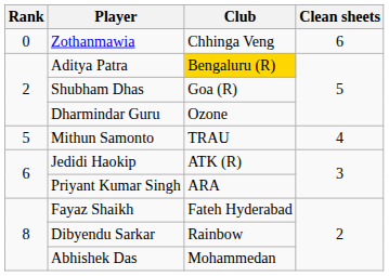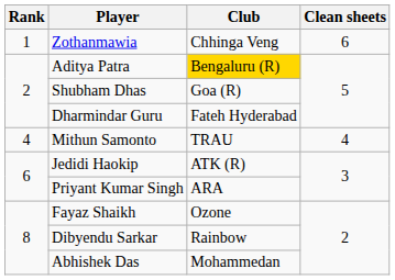Zothanmawia | Rank: 0 -> 1
Dharmindar Guru | Club: Ozone -> Fateh Hyderabad
Mithun Samonto | Rank: 5 -> 4
Fayaz Shaikh | Club: Fateh Hyderabad -> Ozone
